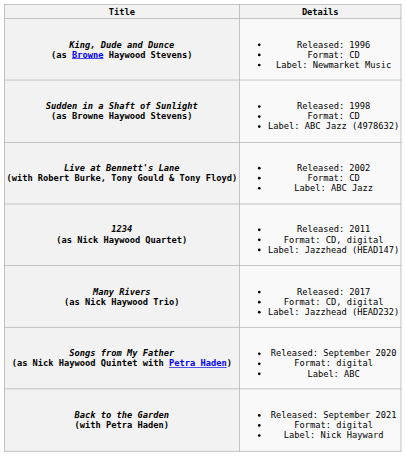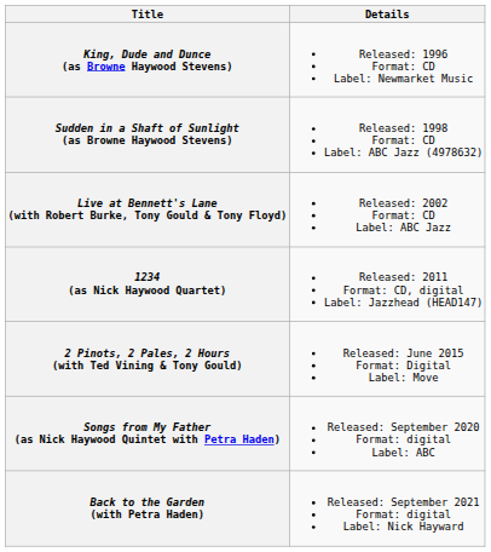+ row: 2 Pinots, 2 Pales, 2 Hours (with Ted Vining & Tony Gould) | Released: June 2015 Format: Digital Label: Move
- row: Many Rivers (as Nick Haywood Trio) | Released: 2017 Format: CD, digital Label: Jazzhead (HEAD232)
